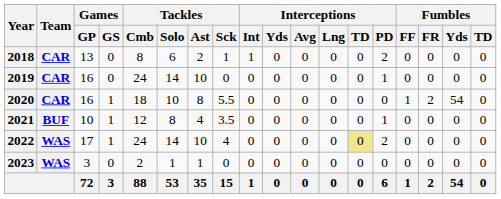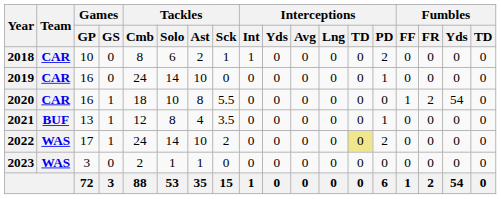2018 | Games / GP: 13 -> 10
2021 | Games / GP: 10 -> 13
2022 | Tackles / Sck: 4 -> 2
